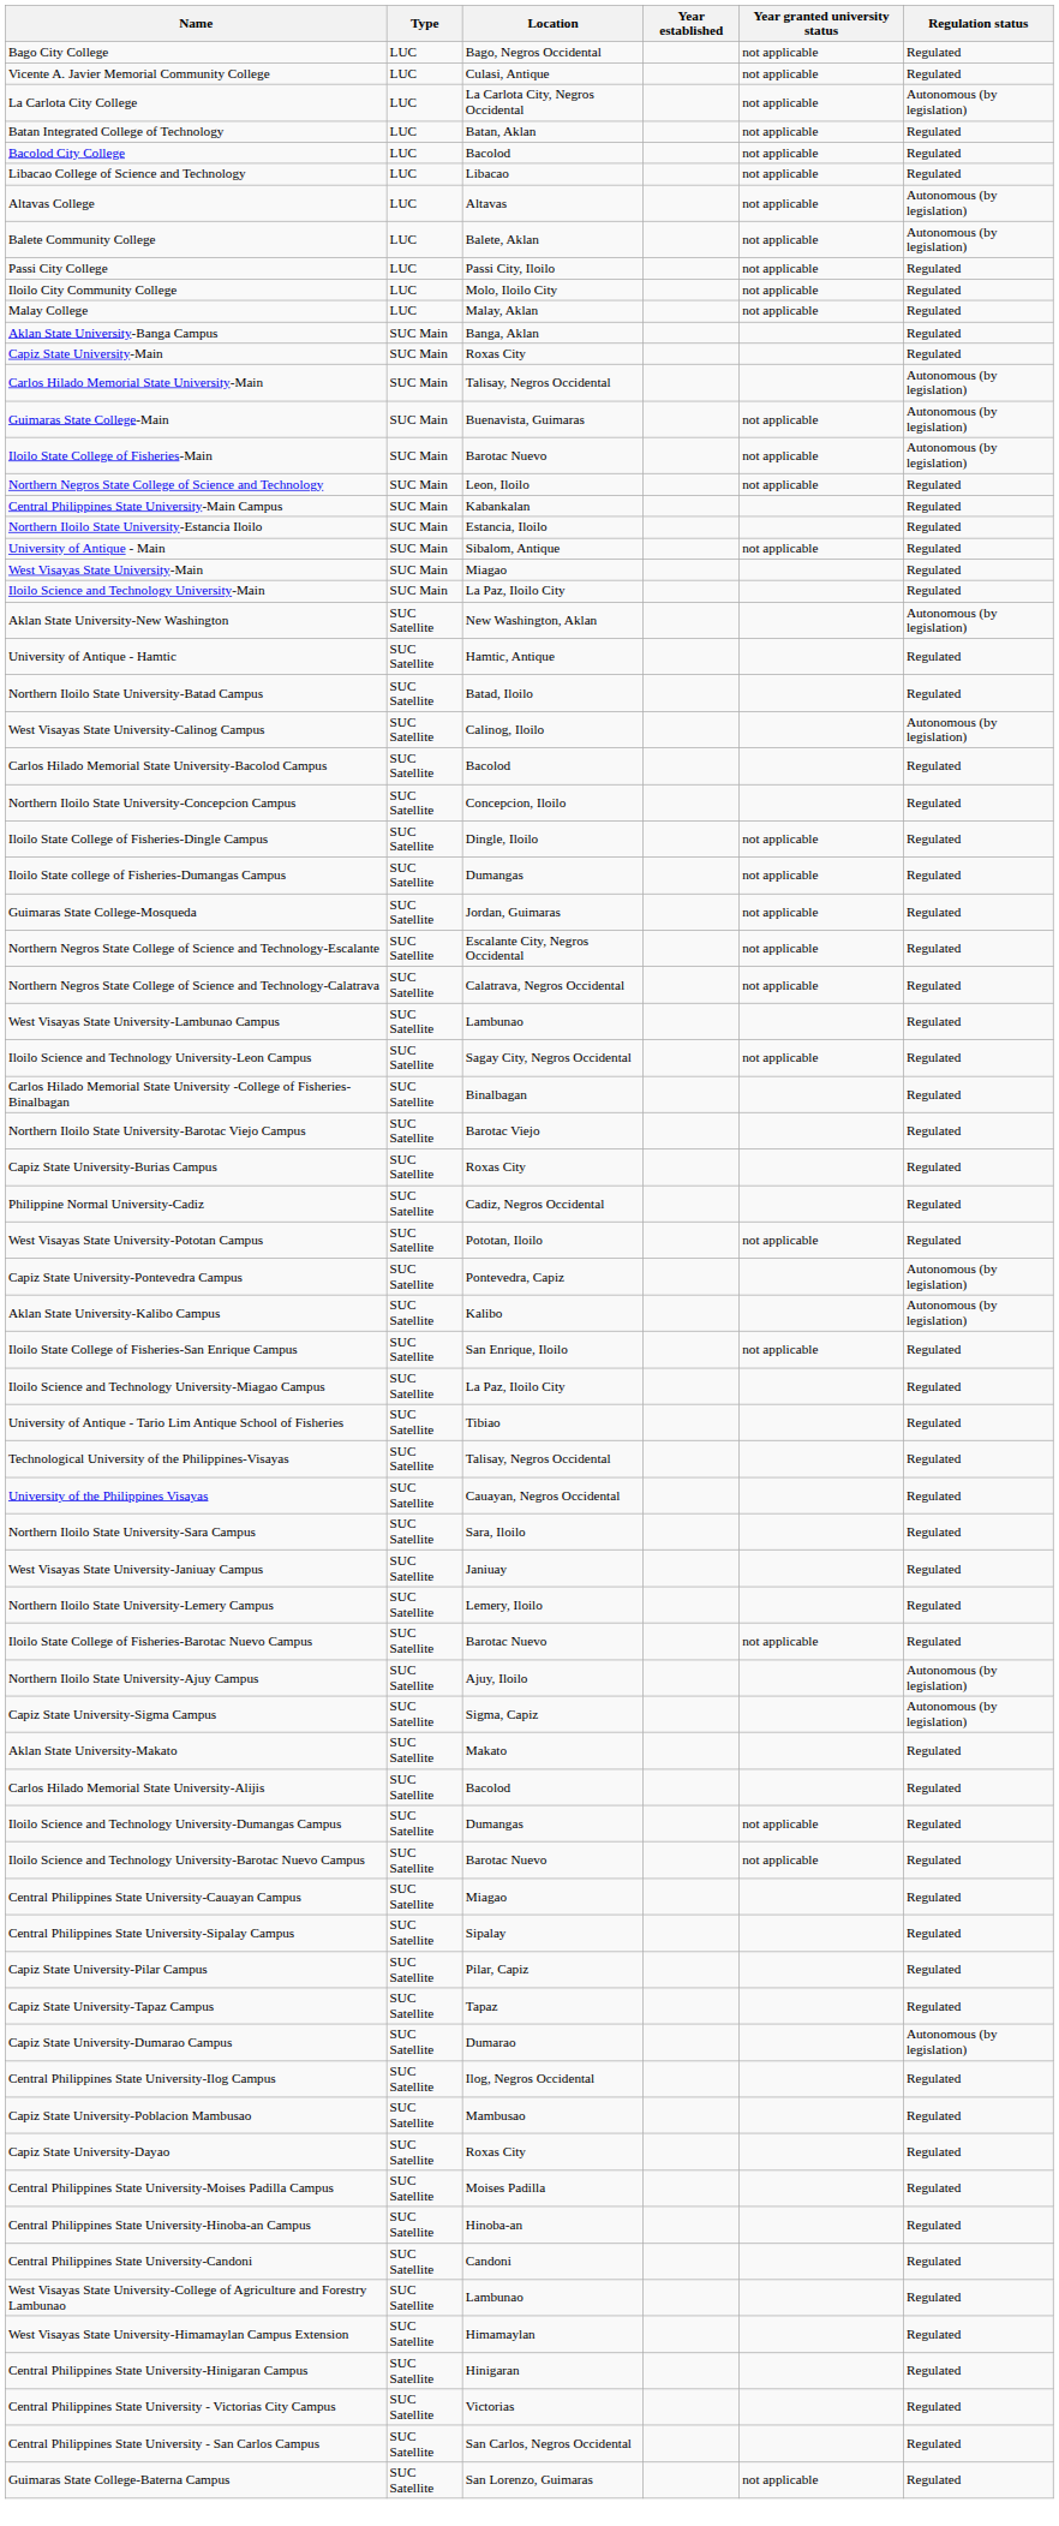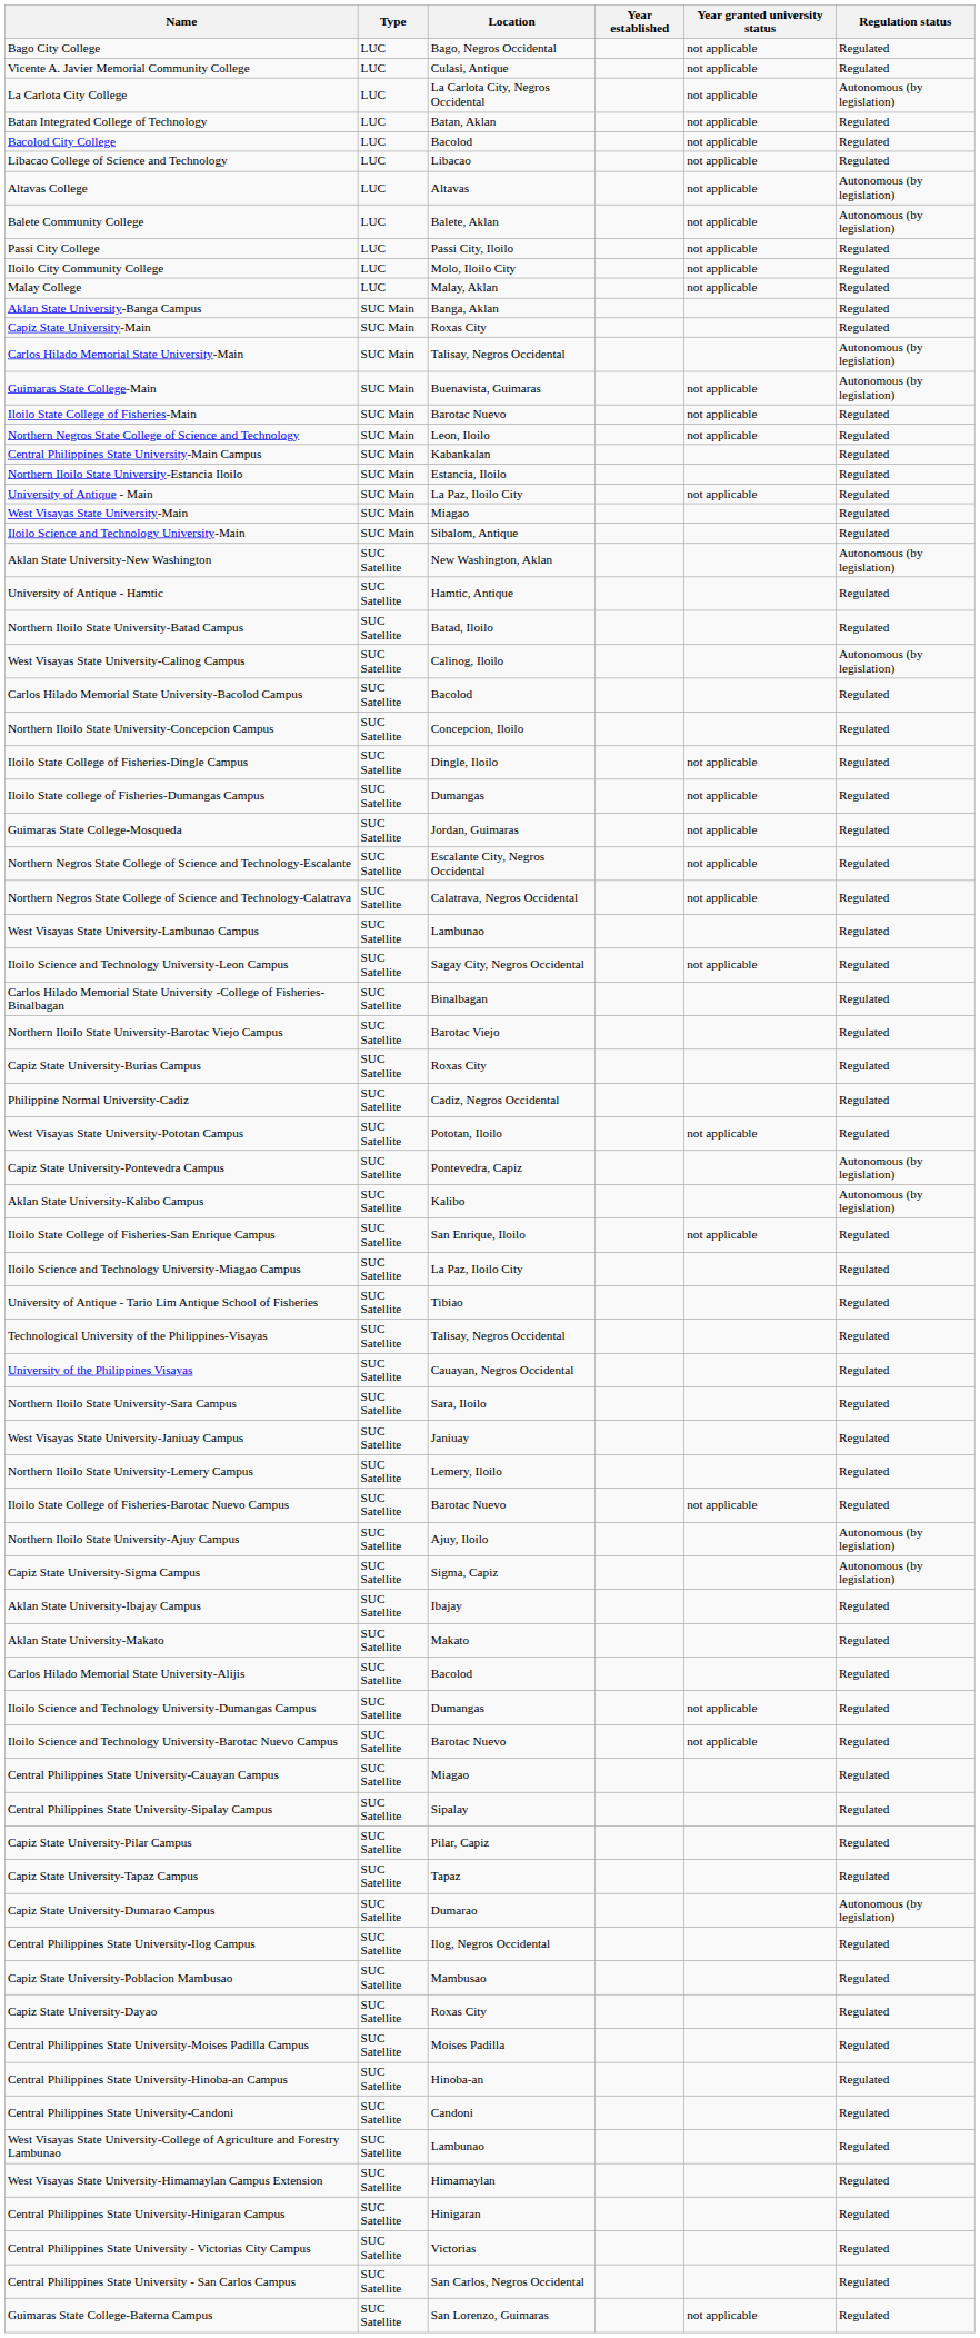Iloilo State College of Fisheries-Main | Regulation status: Autonomous (by legislation) -> Regulated
University of Antique - Main | Location: Sibalom, Antique -> La Paz, Iloilo City
Iloilo Science and Technology University-Main | Location: La Paz, Iloilo City -> Sibalom, Antique
+ row: Aklan State University-Ibajay Campus | SUC Satellite | Ibajay | Regulated
